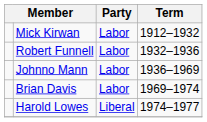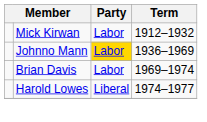- row: Robert Funnell | Labor | 1932–1936
Johnno Mann | Party: no background -> gold background
